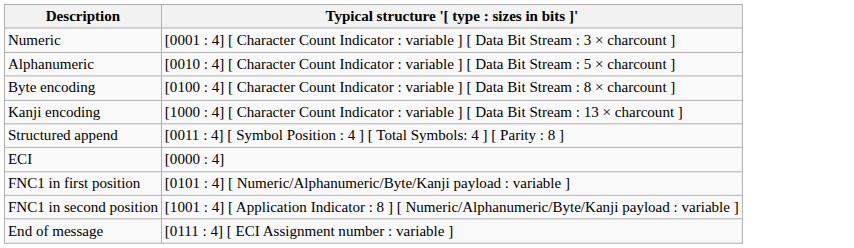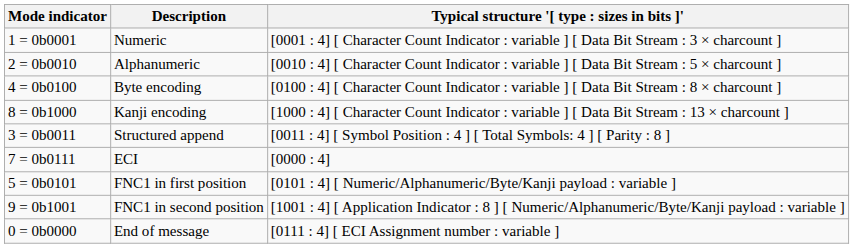+ column: Mode indicator | 1 = 0b0001 | 2 = 0b0010 | 4 = 0b0100 | 8 = 0b1000 | 3 = 0b0011 | 7 = 0b0111 | 5 = 0b0101 | 9 = 0b1001 | 0 = 0b0000
